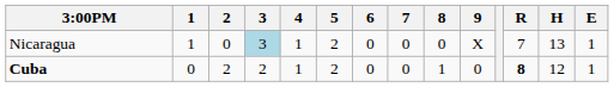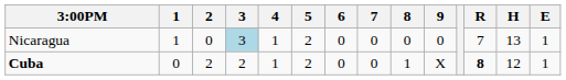Nicaragua | 9: X -> 0
Cuba | 9: 0 -> X
